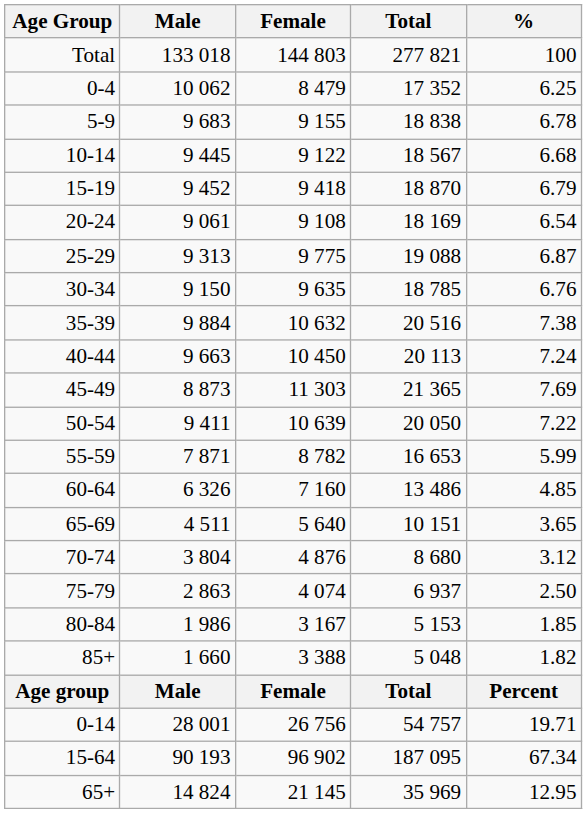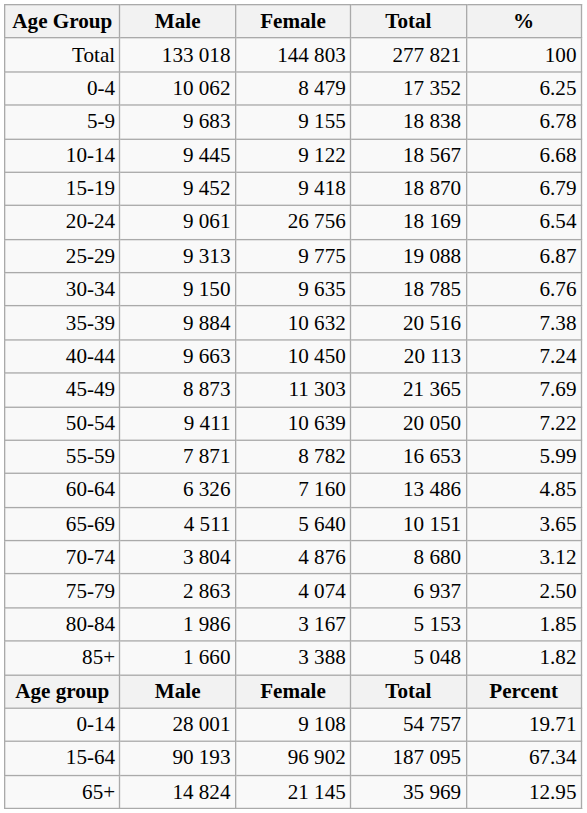20-24 | Female: 9 108 -> 26 756
0-14 | Female: 26 756 -> 9 108
